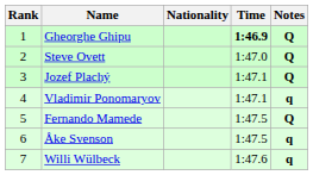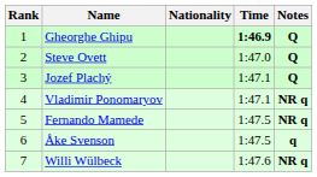Vladimir Ponomaryov | Notes: q -> NR q
Fernando Mamede | Notes: Q -> NR q
Willi Wülbeck | Notes: q -> NR q
